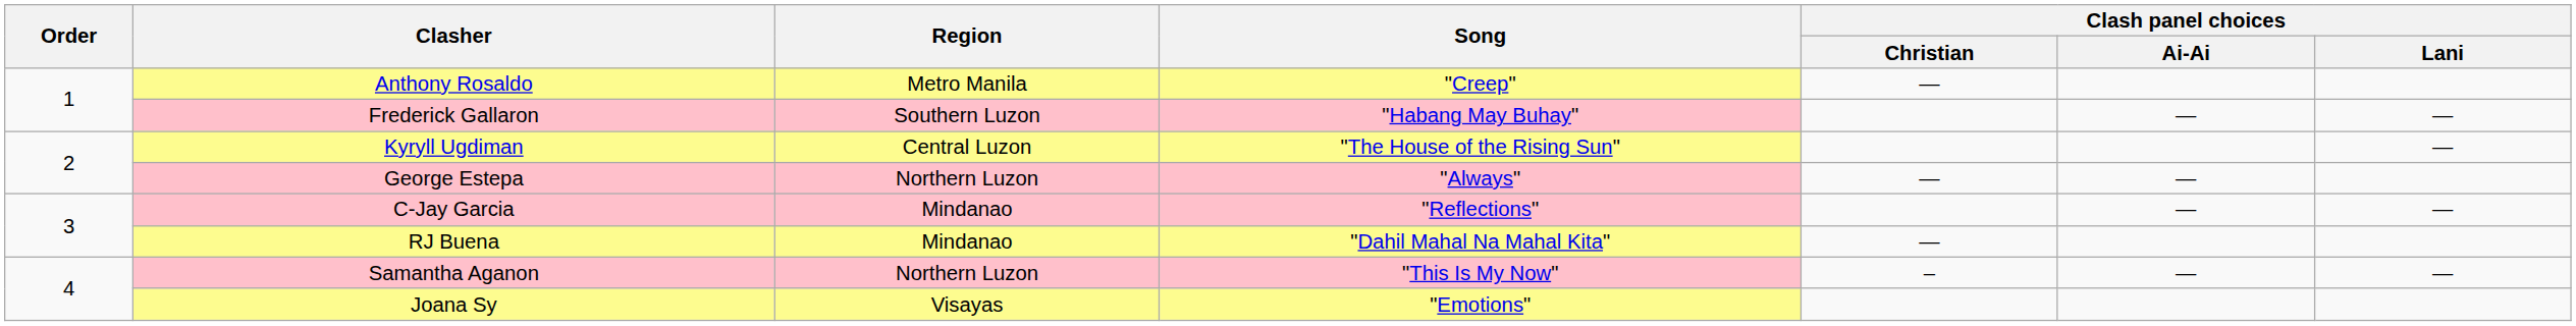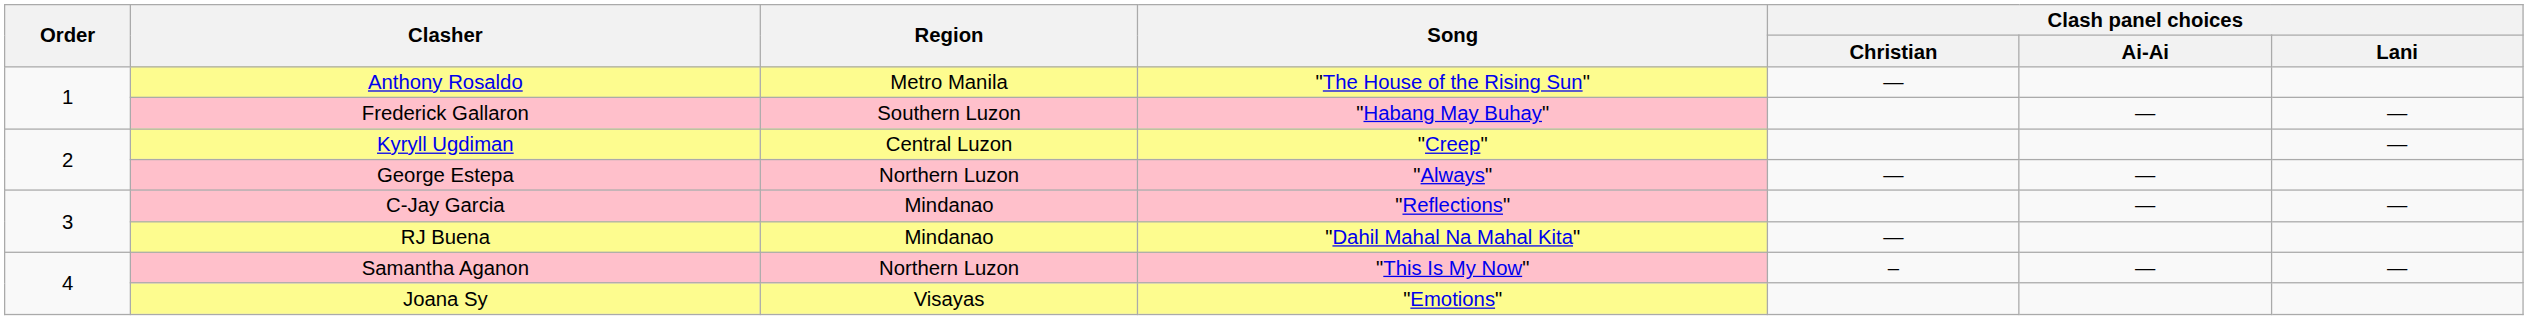Anthony Rosaldo | Song: "Creep" -> "The House of the Rising Sun"
Kyryll Ugdiman | Song: "The House of the Rising Sun" -> "Creep"
